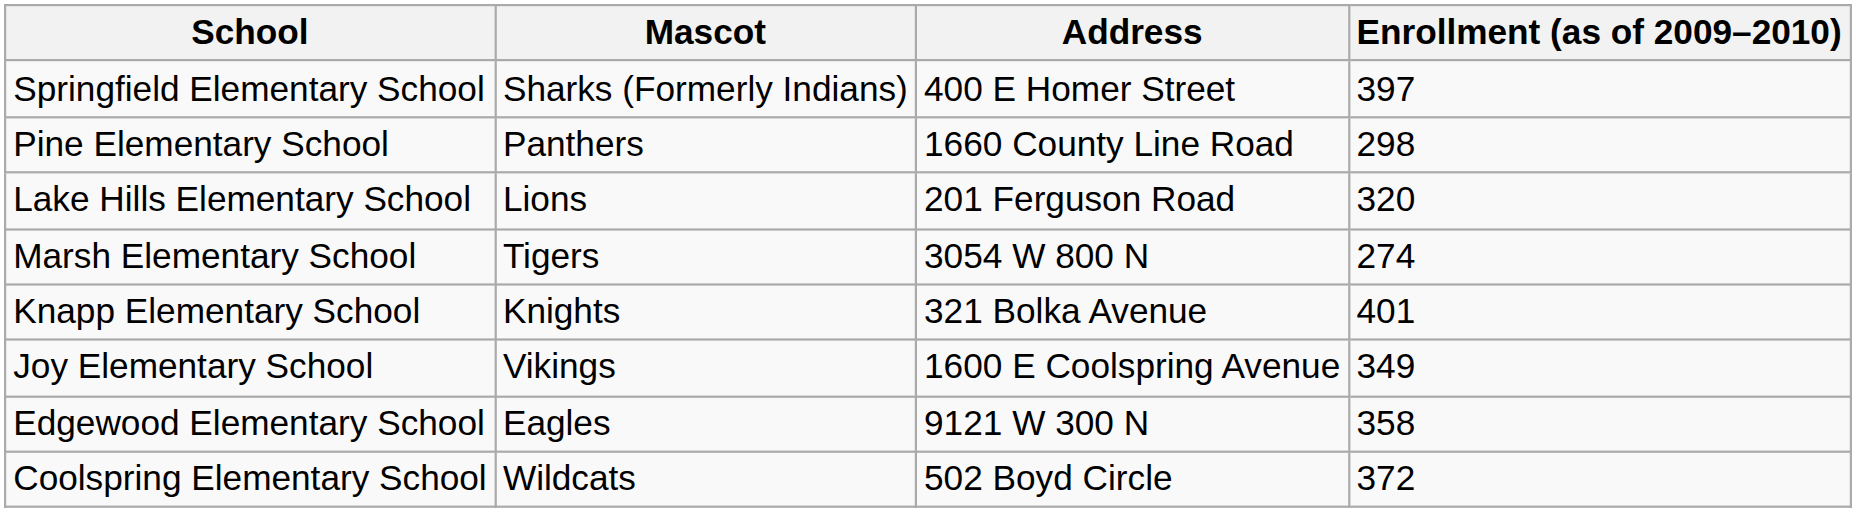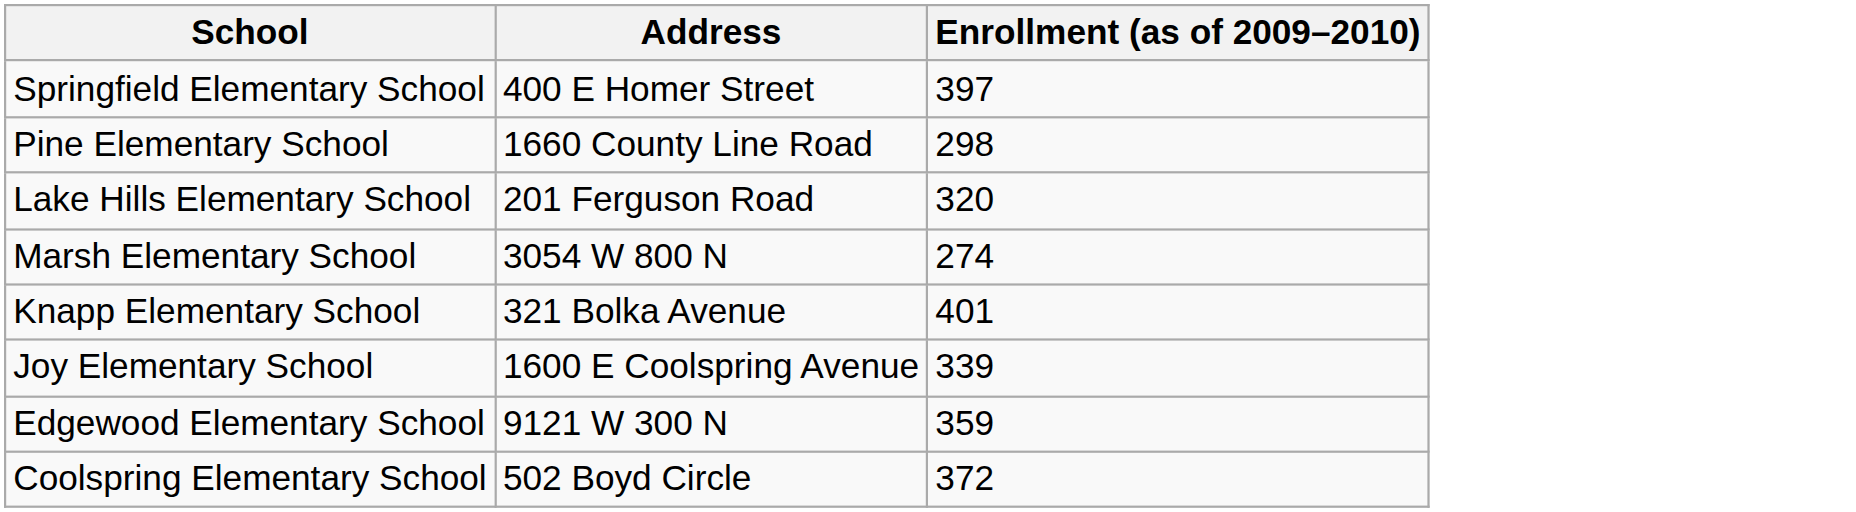- column: Mascot | Sharks (Formerly Indians) | Panthers | Lions | Tigers | Knights | Vikings | Eagles | Wildcats
Joy Elementary School | Enrollment (as of 2009–2010): 349 -> 339
Edgewood Elementary School | Enrollment (as of 2009–2010): 358 -> 359
